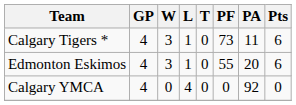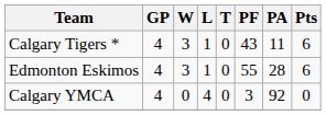Calgary Tigers * | PF: 73 -> 43
Edmonton Eskimos | PA: 20 -> 28
Calgary YMCA | PF: 0 -> 3
